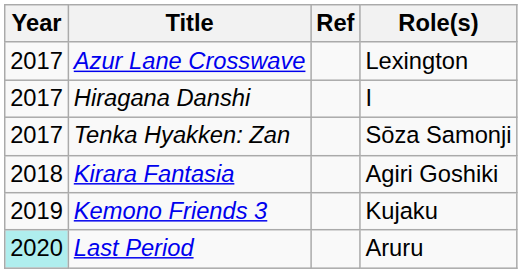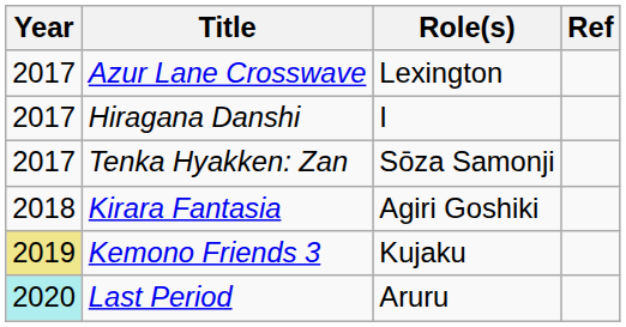columns swapped: Role(s) <-> Ref
Kemono Friends 3 | Year: no background -> khaki background
